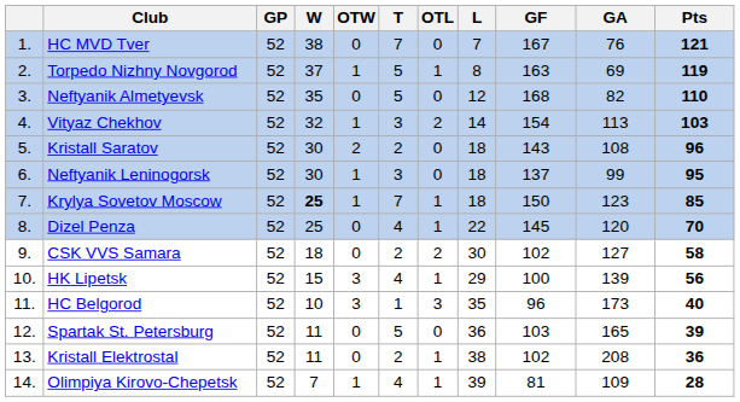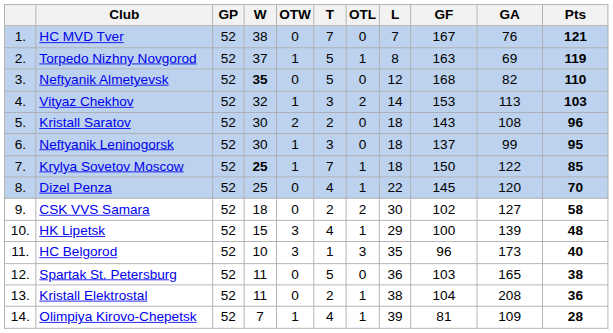Neftyanik Almetyevsk | W: normal -> bold
Vityaz Chekhov | GF: 154 -> 153
Krylya Sovetov Moscow | GA: 123 -> 122
HK Lipetsk | Pts: 56 -> 48
Spartak St. Petersburg | Pts: 39 -> 38
Kristall Elektrostal | GF: 102 -> 104
